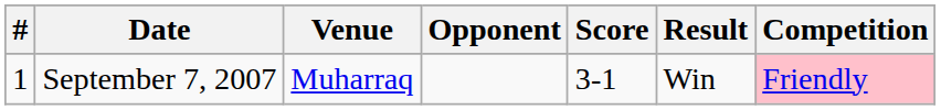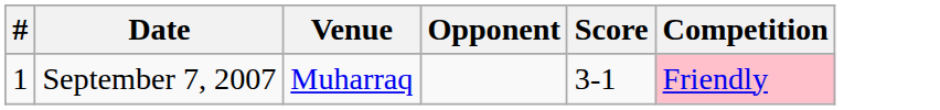- column: Result | Win
